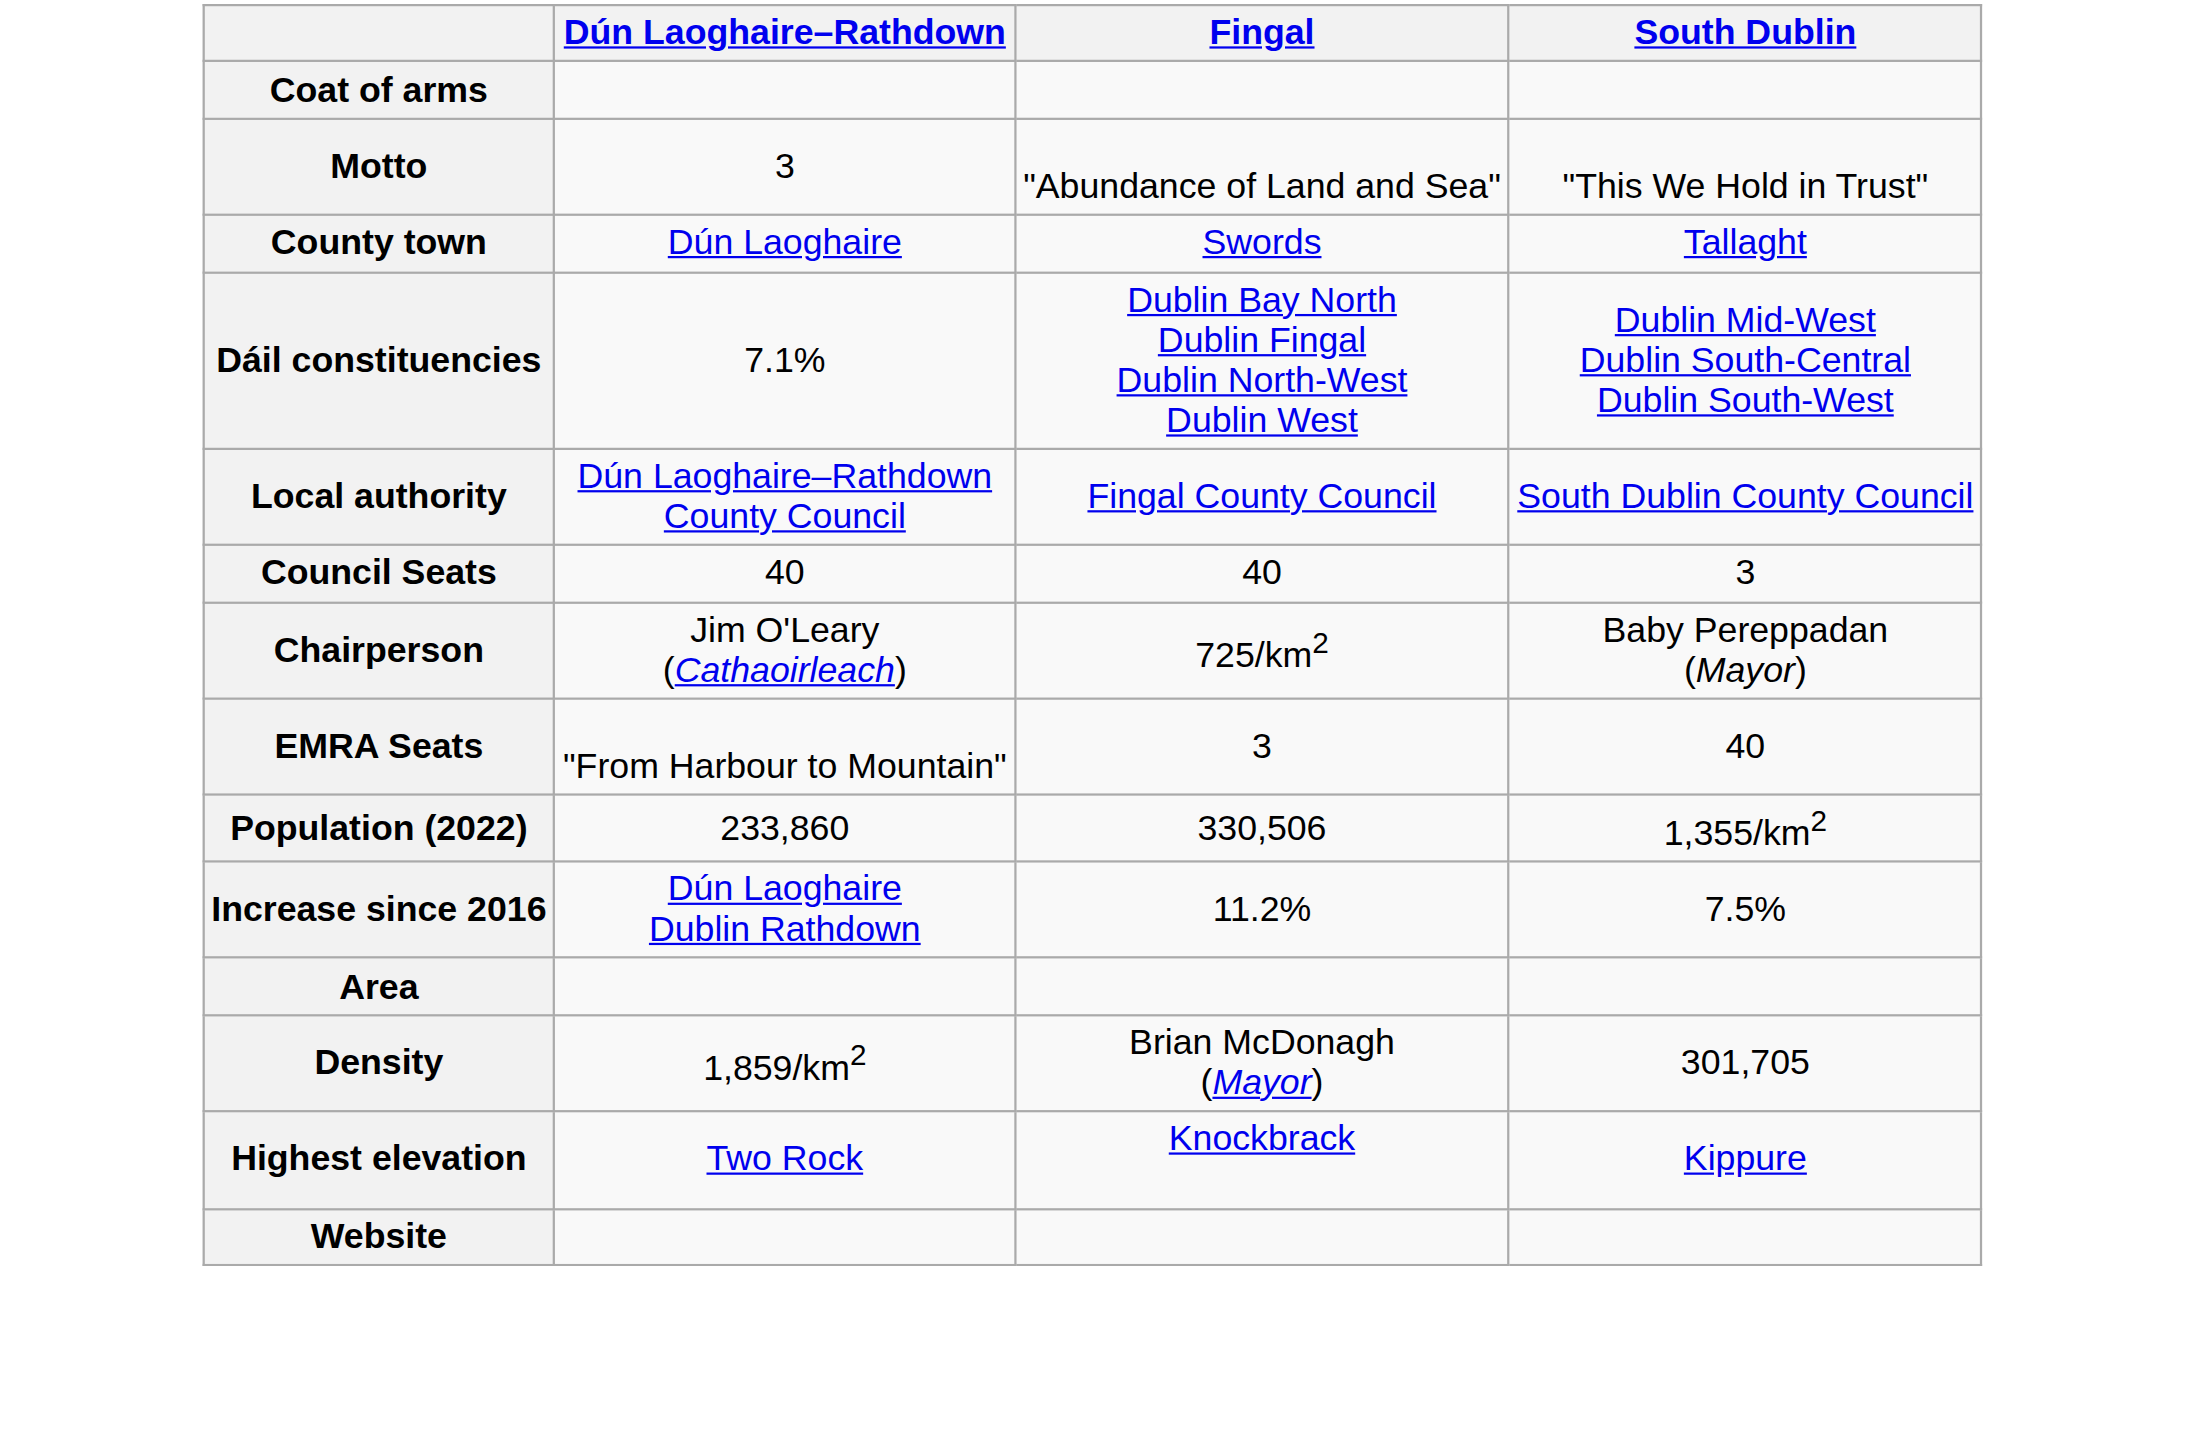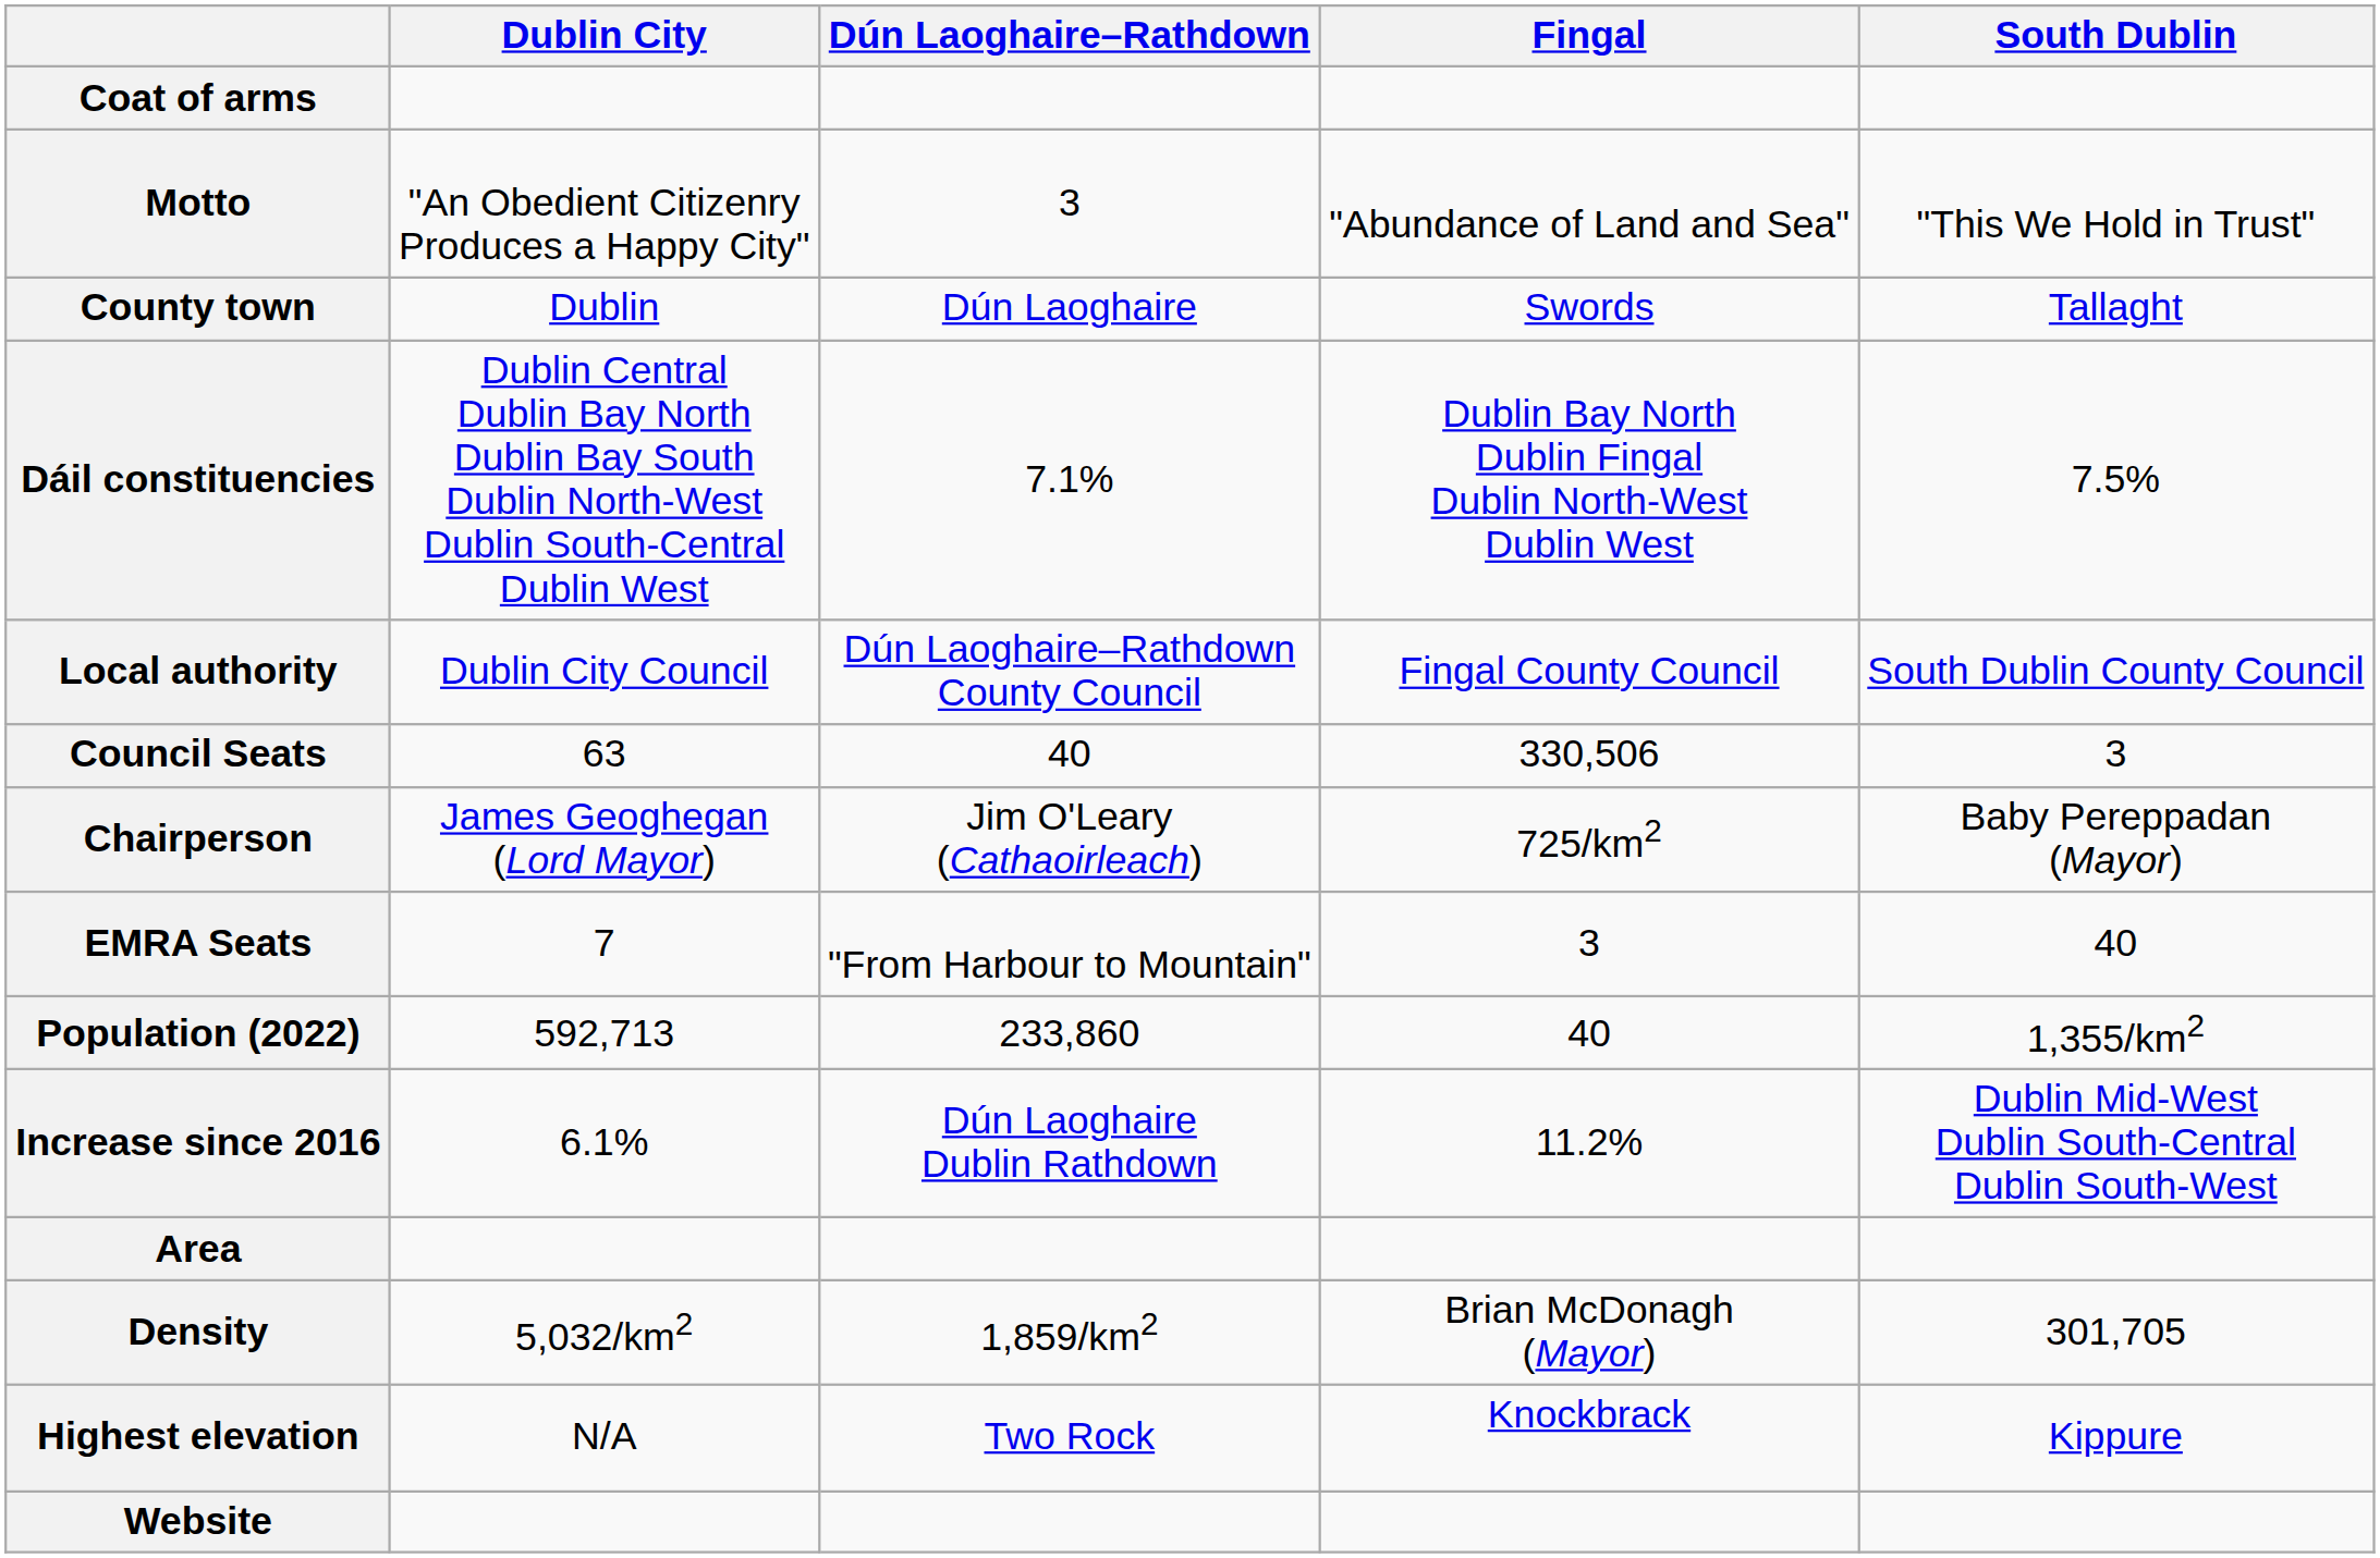+ column: Dublin City | "An Obedient Citizenry Produces a Happy City" | Dublin | Dublin Central Dublin Bay North Dublin Bay South Dublin North-West Dublin South-Central Dublin West | Dublin City Council | 63 | James Geoghegan (Lord Mayor) | 7 | 592,713 | 6.1% | 5,032/km2 | N/A
Dáil constituencies | South Dublin: Dublin Mid-West Dublin South-Central Dublin South-West -> 7.5%
Council Seats | Fingal: 40 -> 330,506
Population (2022) | Fingal: 330,506 -> 40
Increase since 2016 | South Dublin: 7.5% -> Dublin Mid-West Dublin South-Central Dublin South-West
